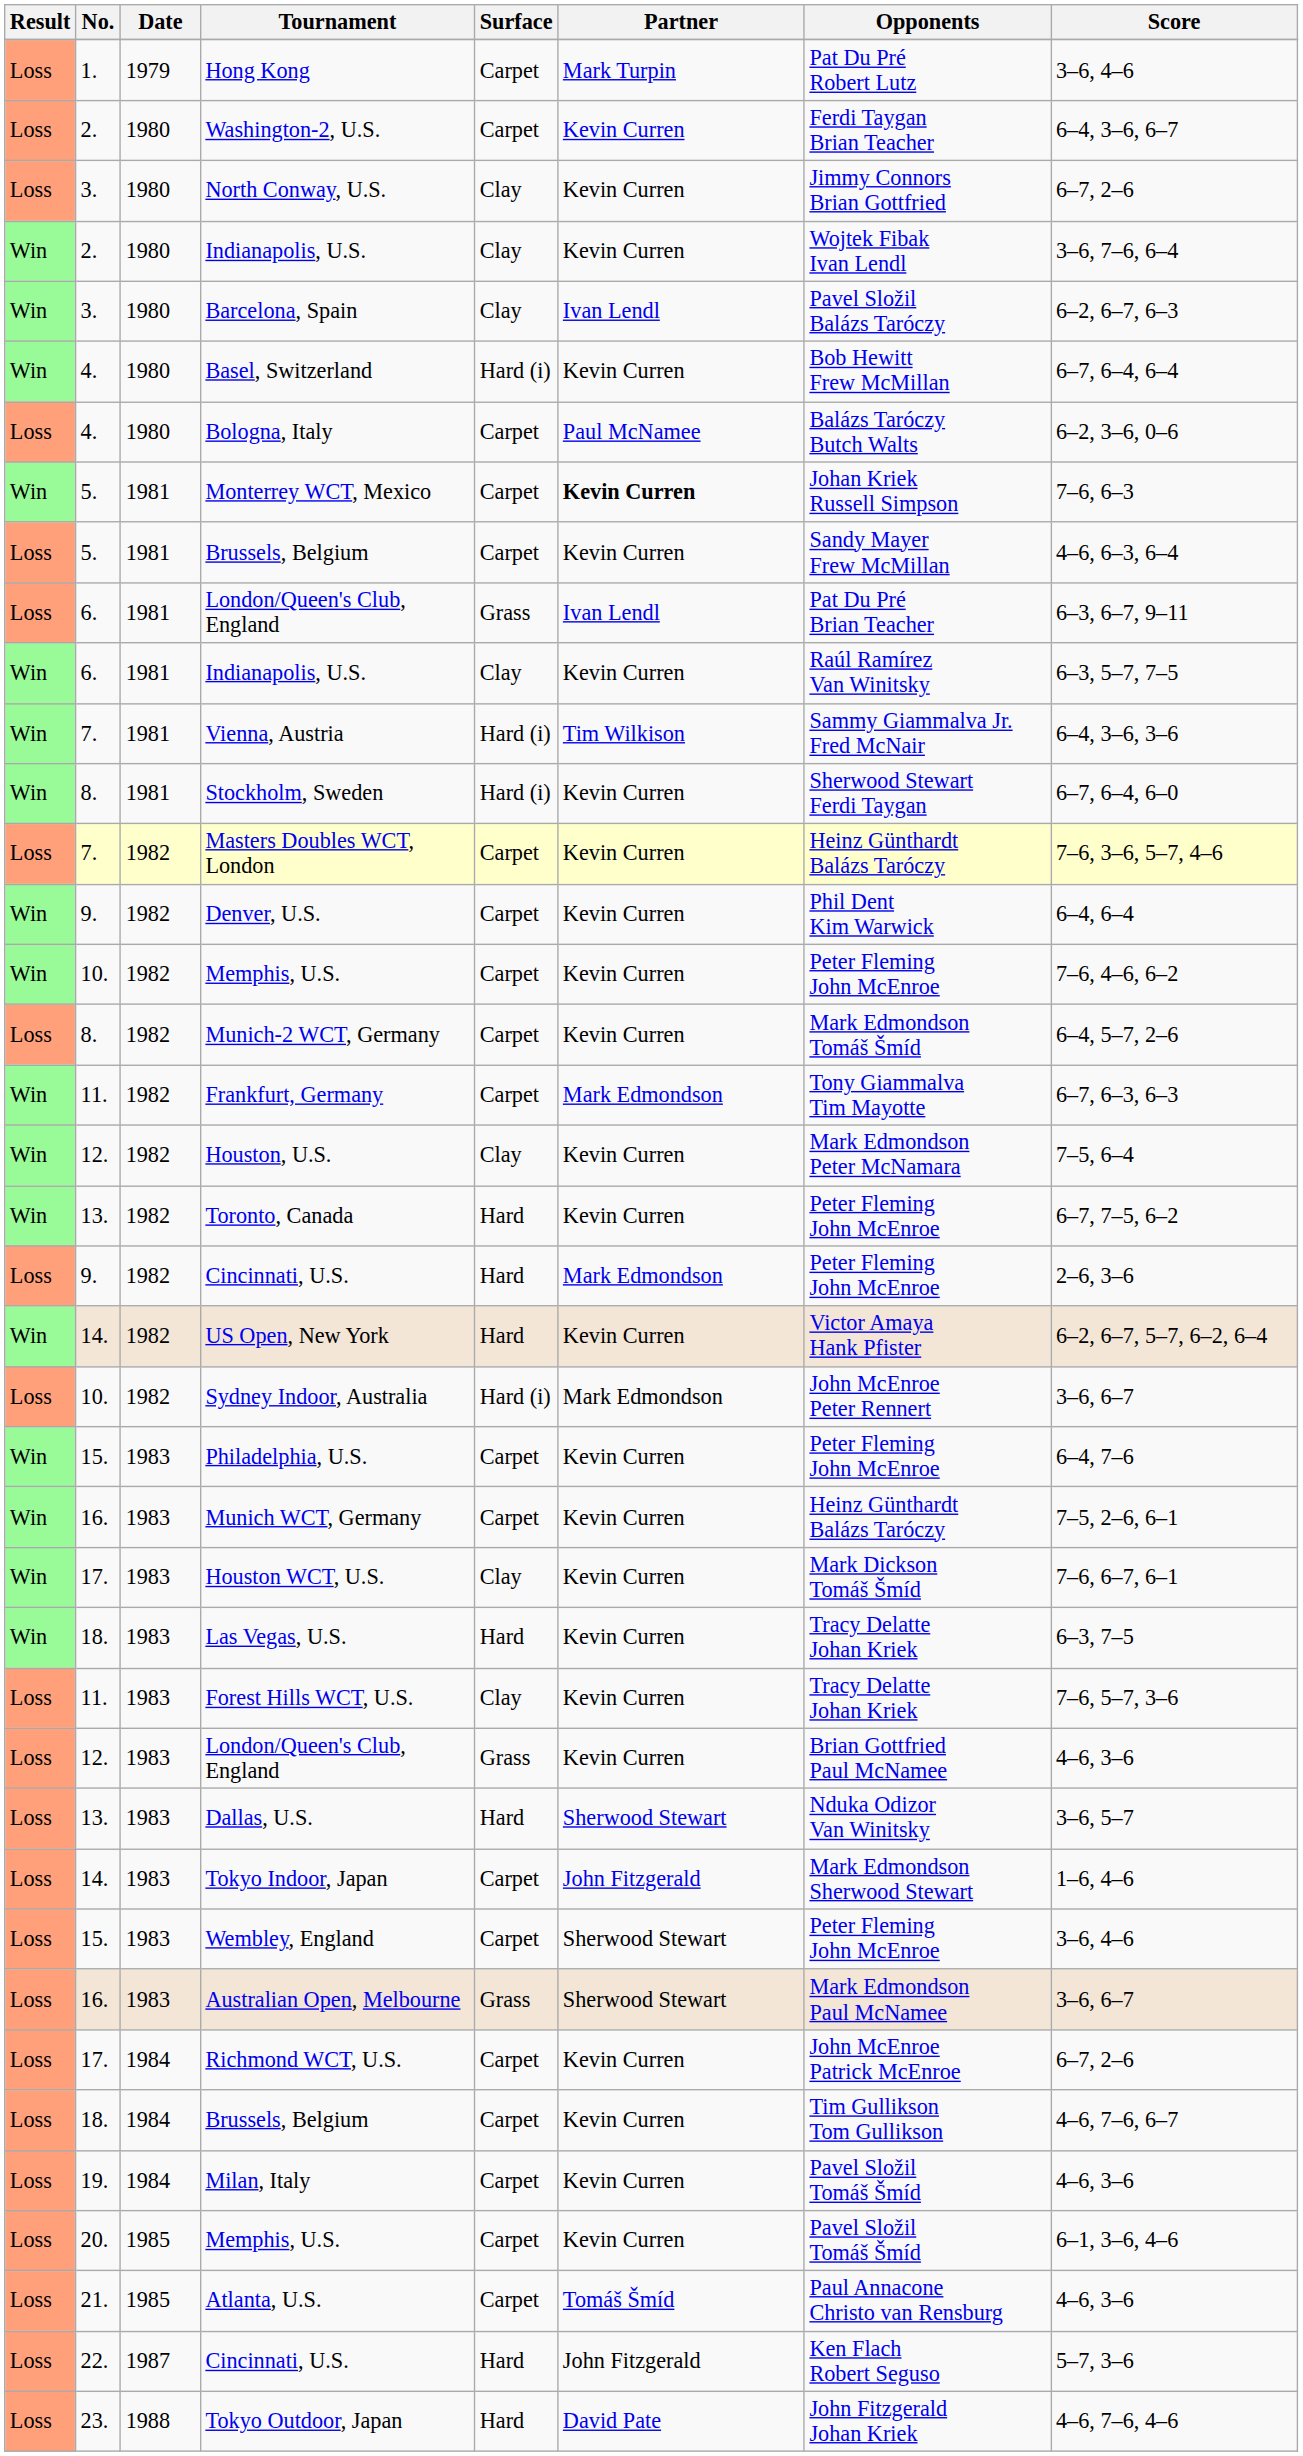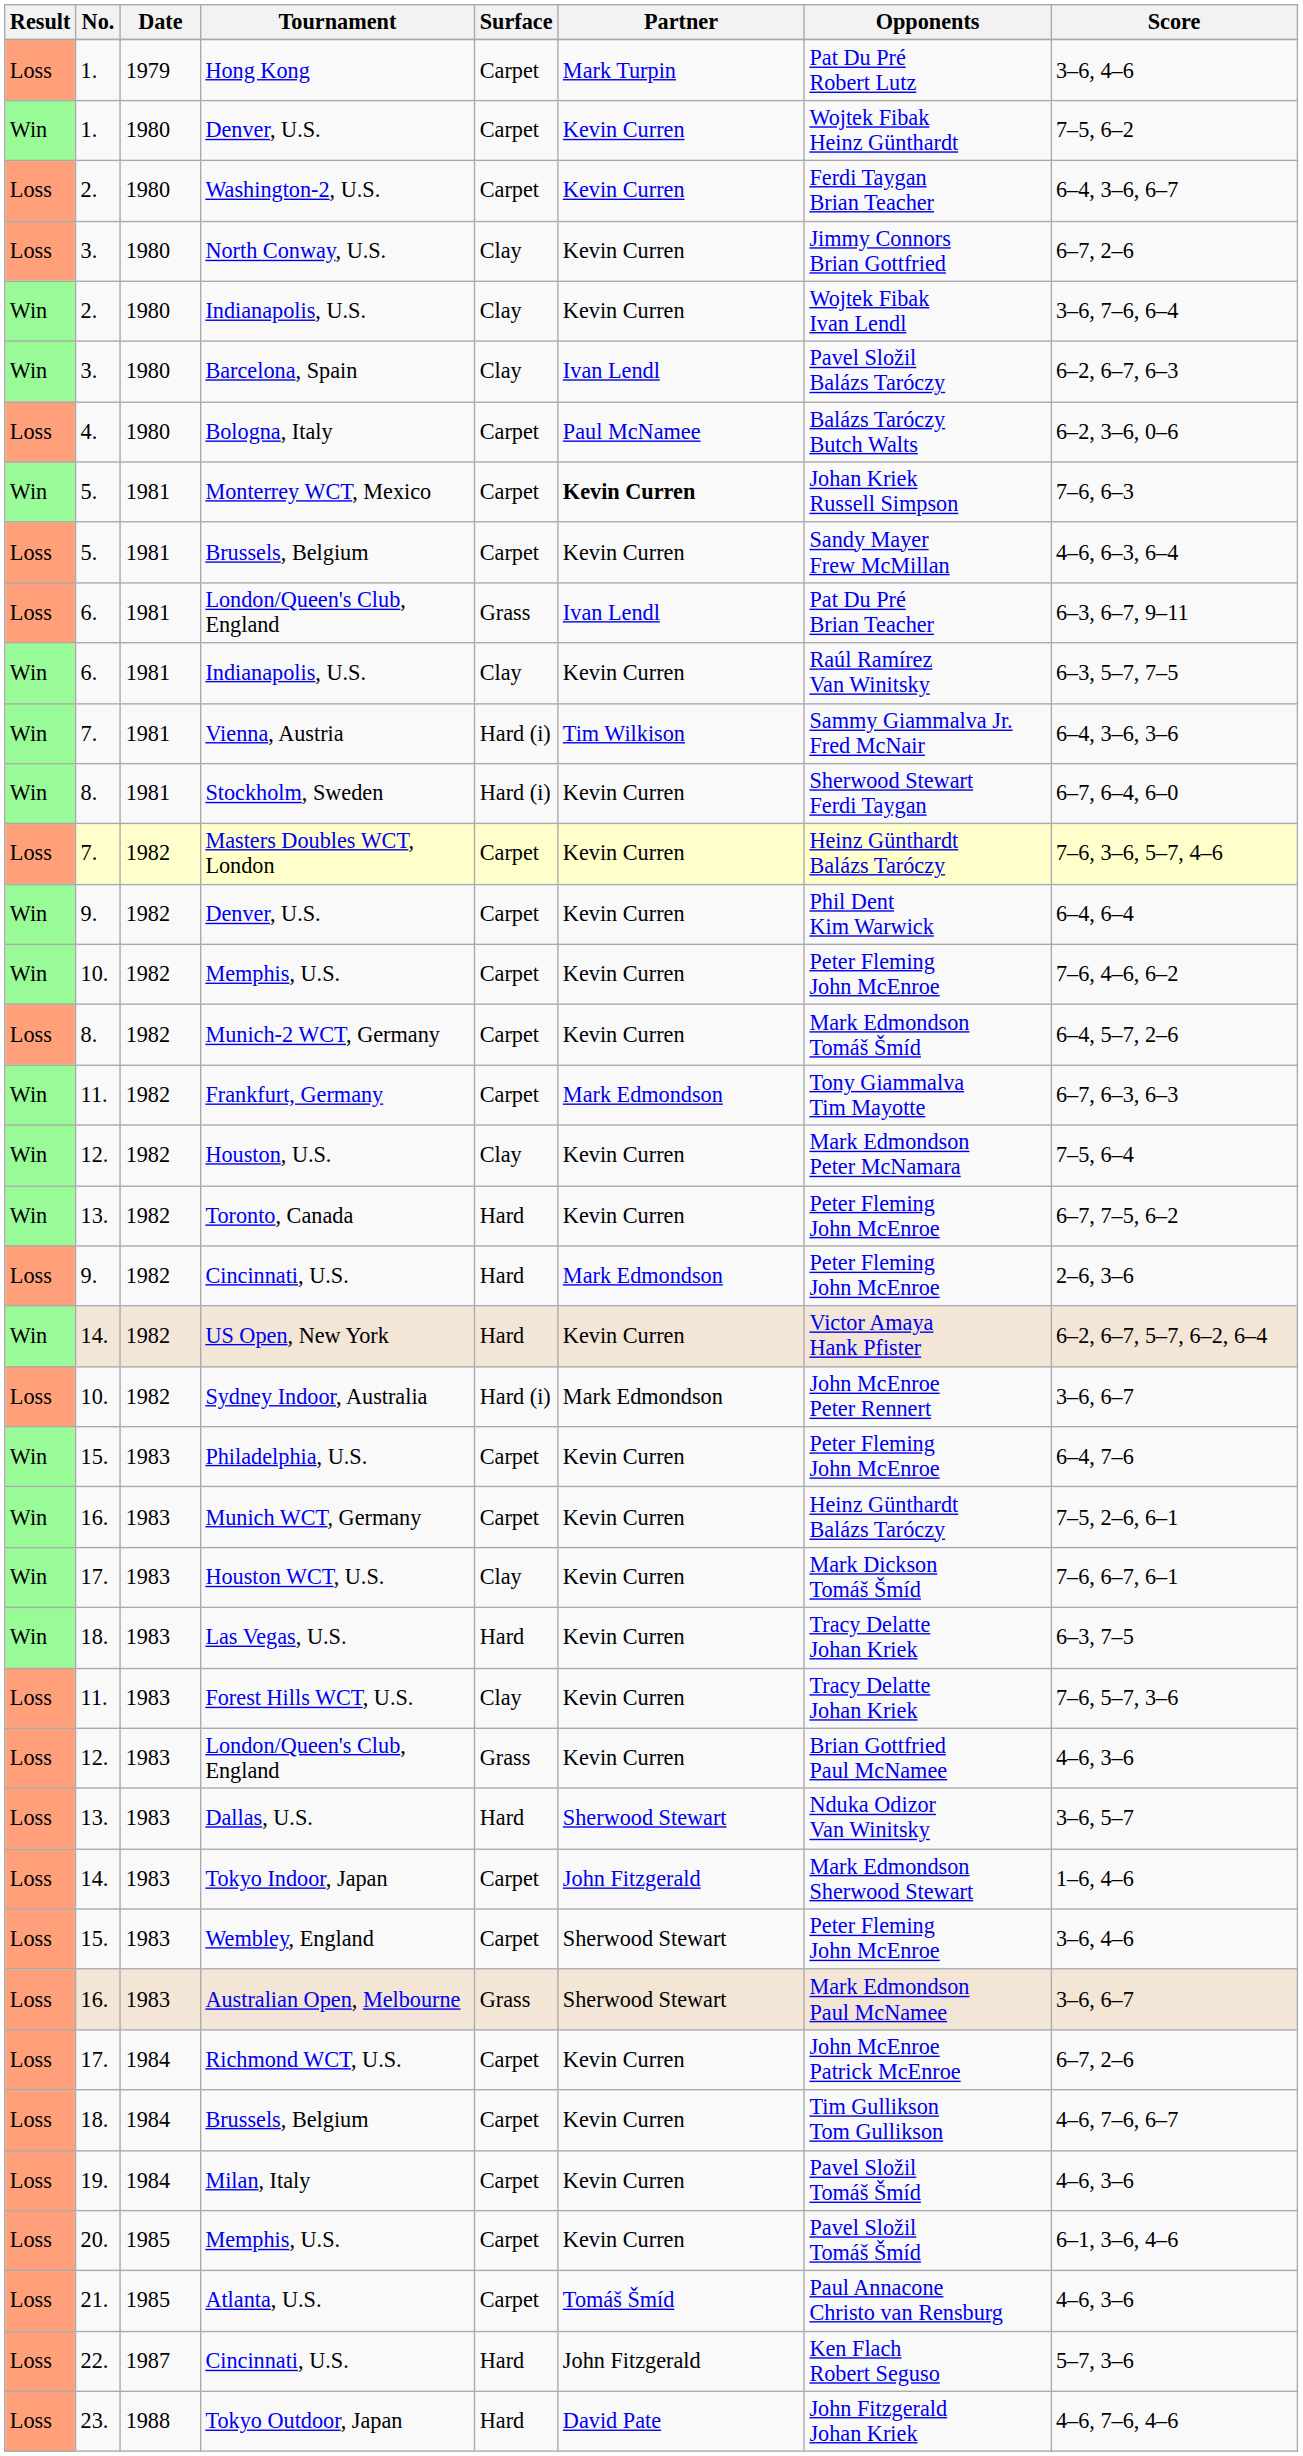+ row: Win | 1. | 1980 | Denver, U.S. | Carpet | Kevin Curren | Wojtek Fibak Heinz Günthardt | 7–5, 6–2
- row: Win | 4. | 1980 | Basel, Switzerland | Hard (i) | Kevin Curren | Bob Hewitt Frew McMillan | 6–7, 6–4, 6–4
